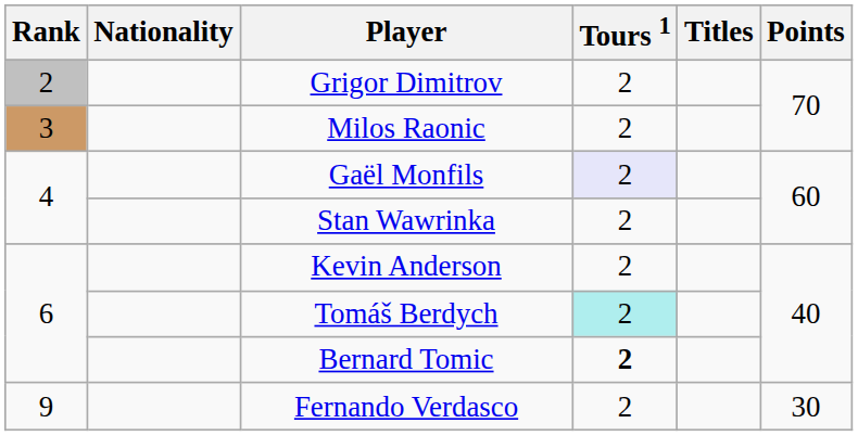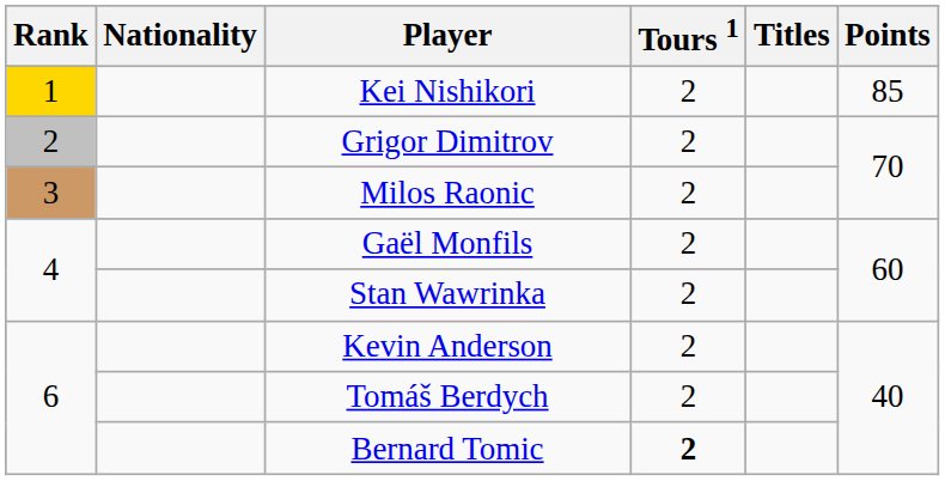+ row: 1 | Kei Nishikori | 2 | 85
Gaël Monfils | Tours 1: lavender background -> no background
Tomáš Berdych | Tours 1: paleturquoise background -> no background
- row: 9 | Fernando Verdasco | 2 | 30
